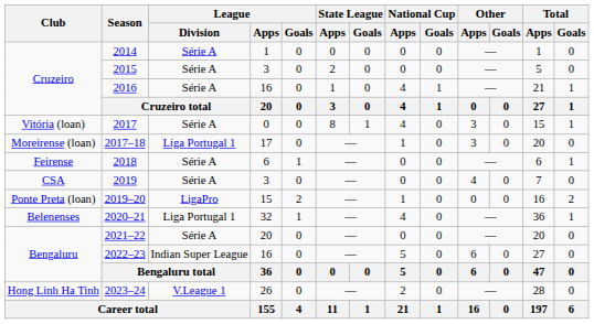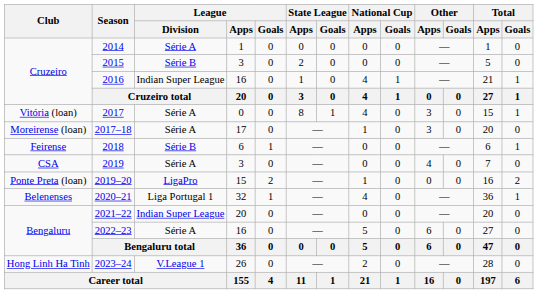2015 | League / Division: Série A -> Série B
2016 | League / Division: Série A -> Indian Super League
2017–18 | League / Division: Liga Portugal 1 -> Série A
2018 | League / Division: Série A -> Série B
2021–22 | League / Division: Série A -> Indian Super League
2022–23 | League / Division: Indian Super League -> Série A
